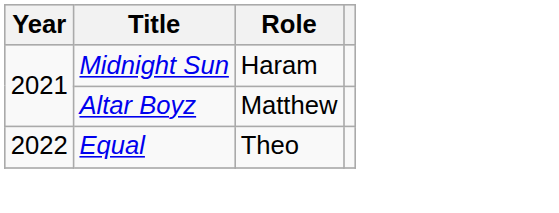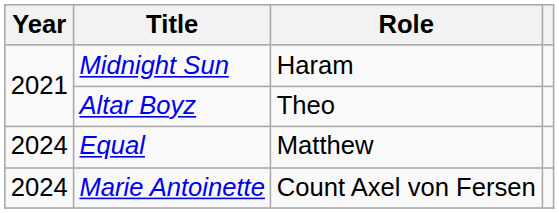Altar Boyz | Role: Matthew -> Theo
Equal | Year: 2022 -> 2024
Equal | Role: Theo -> Matthew
+ row: 2024 | Marie Antoinette | Count Axel von Fersen
